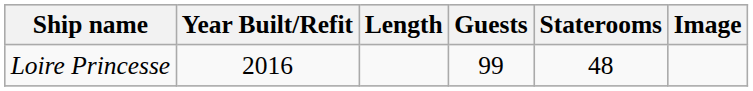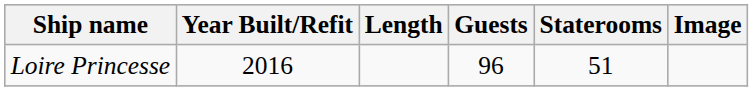Loire Princesse | Guests: 99 -> 96
Loire Princesse | Staterooms: 48 -> 51
